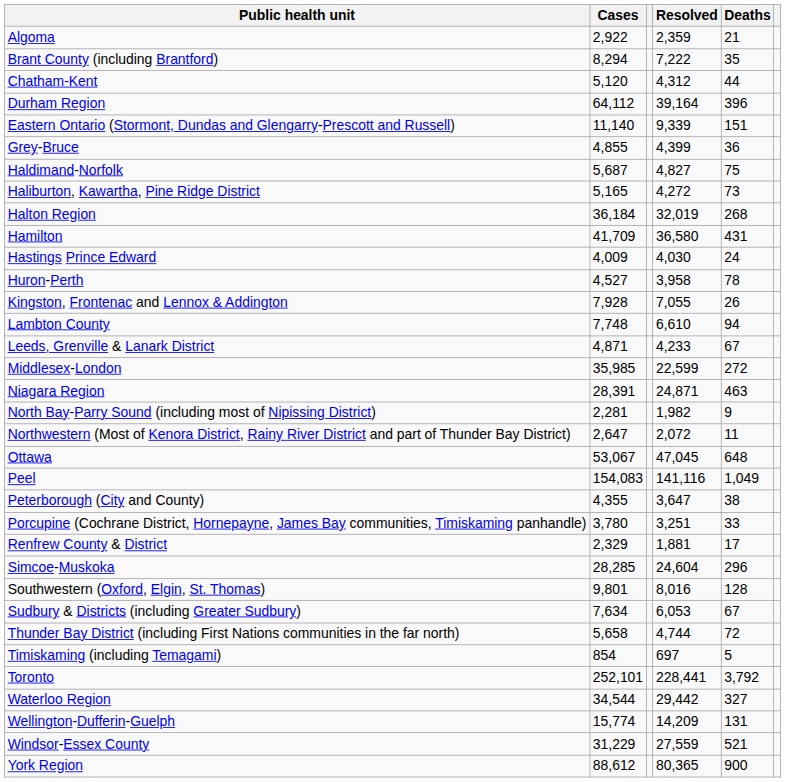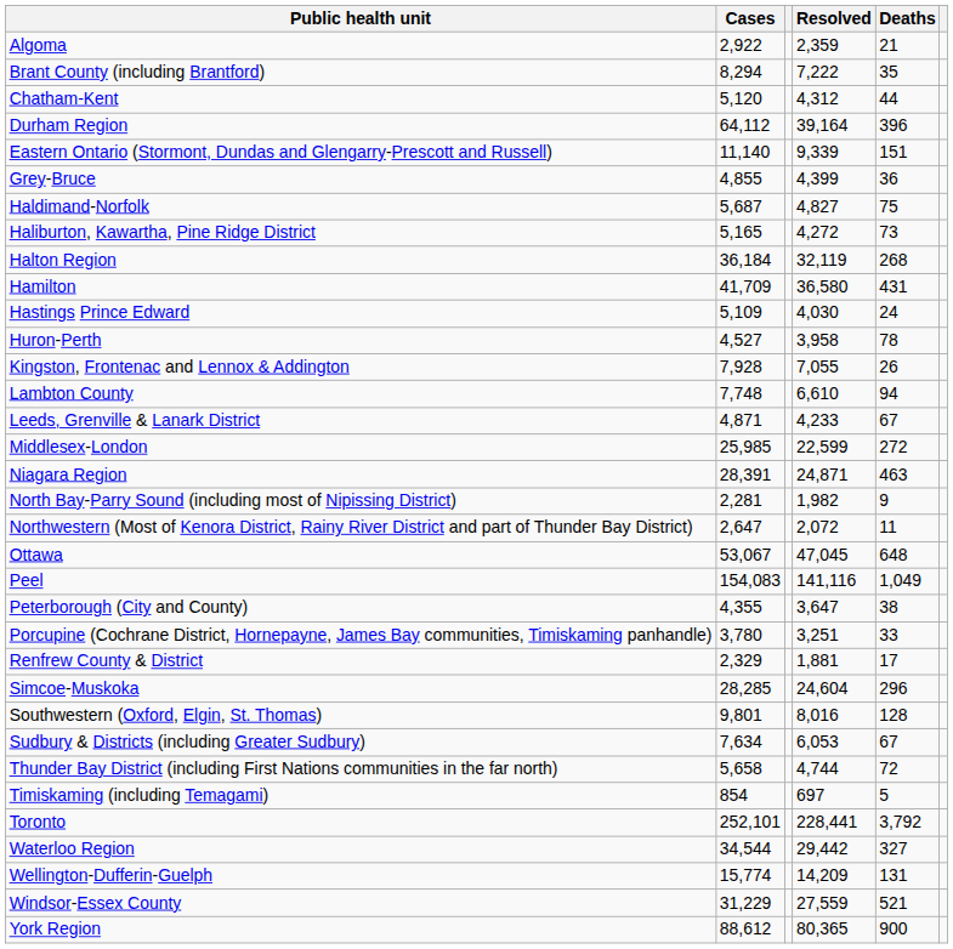Halton Region | Resolved: 32,019 -> 32,119
Hastings Prince Edward | Cases: 4,009 -> 5,109
Middlesex-London | Cases: 35,985 -> 25,985
